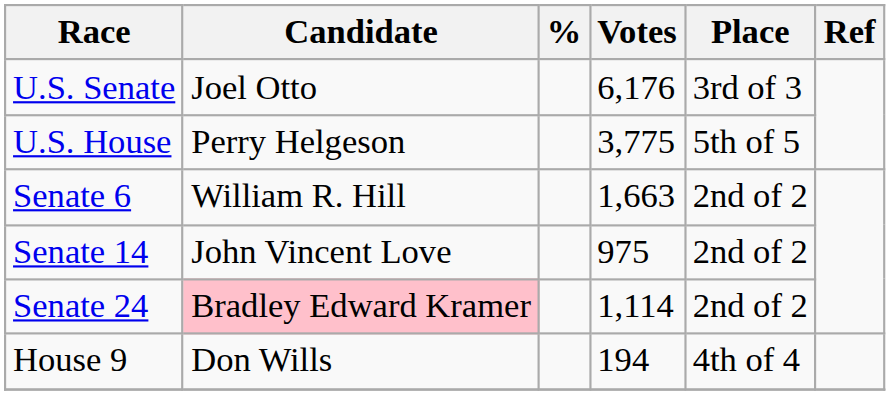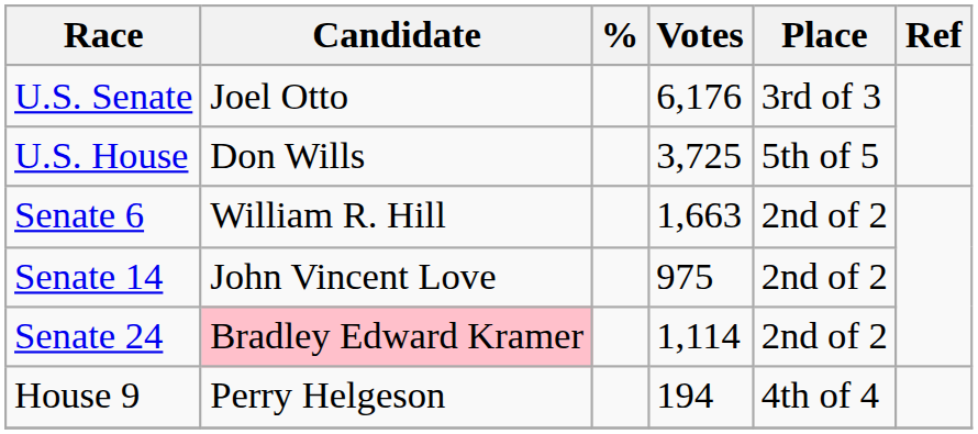U.S. House | Candidate: Perry Helgeson -> Don Wills
U.S. House | Votes: 3,775 -> 3,725
House 9 | Candidate: Don Wills -> Perry Helgeson
